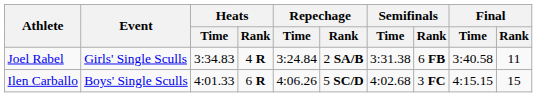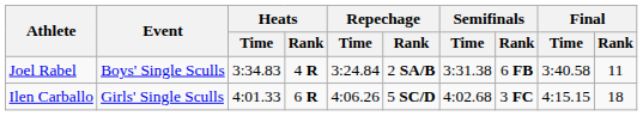Joel Rabel | Event: Girls' Single Sculls -> Boys' Single Sculls
Ilen Carballo | Event: Boys' Single Sculls -> Girls' Single Sculls
Ilen Carballo | Final / Rank: 15 -> 18
